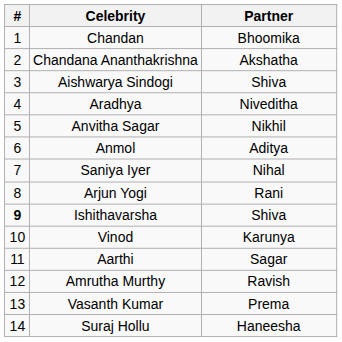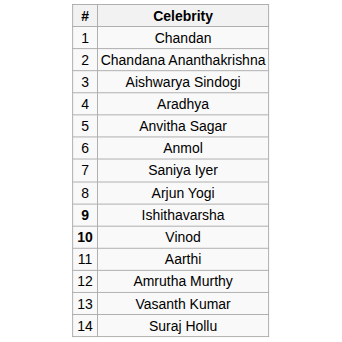- column: Partner | Bhoomika | Akshatha | Shiva | Niveditha | Nikhil | Aditya | Nihal | Rani | Shiva | Karunya | Sagar | Ravish | Prema | Haneesha
Vinod | #: normal -> bold
